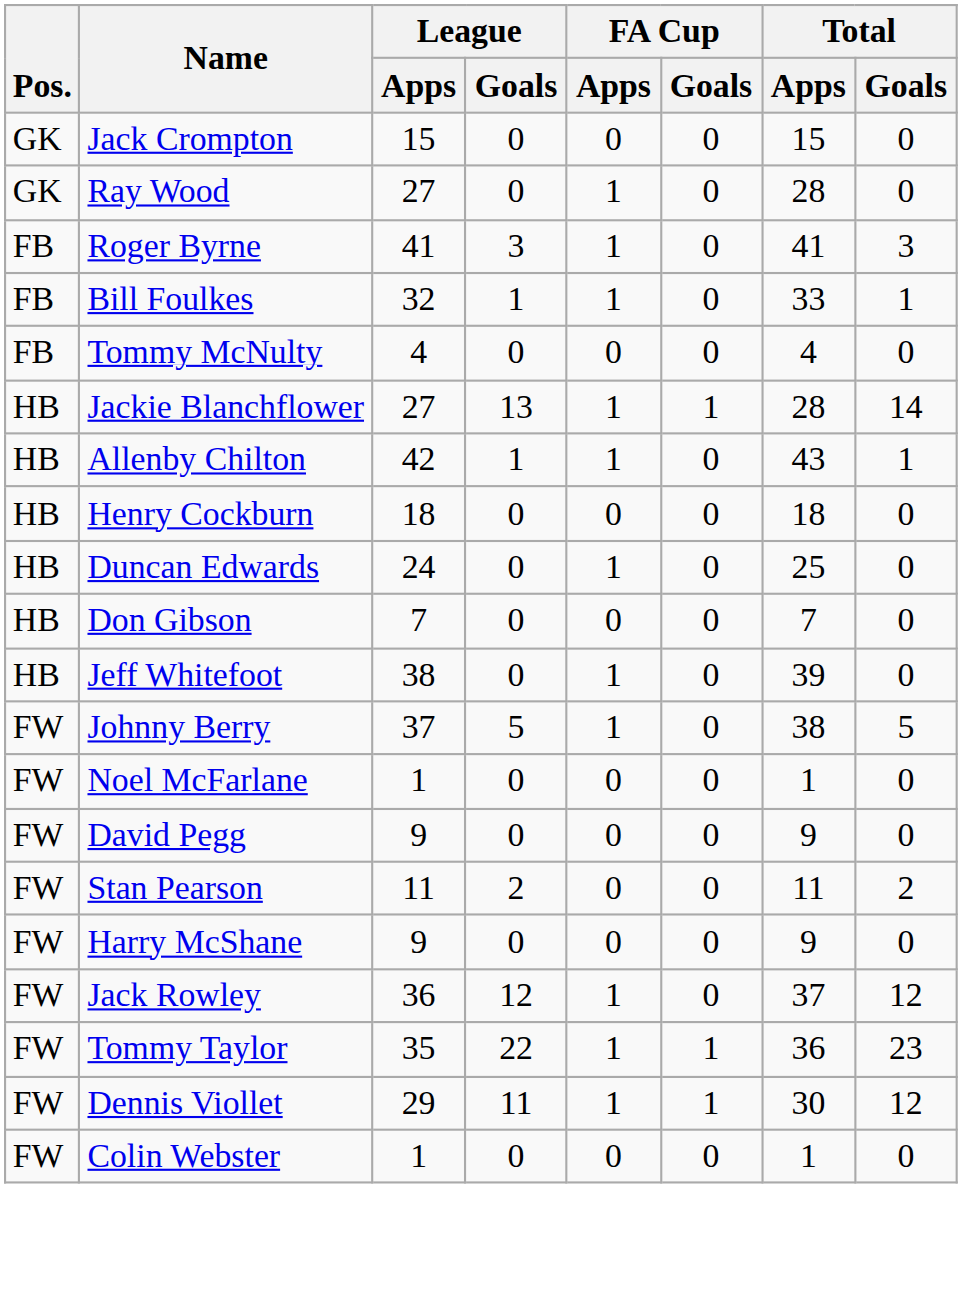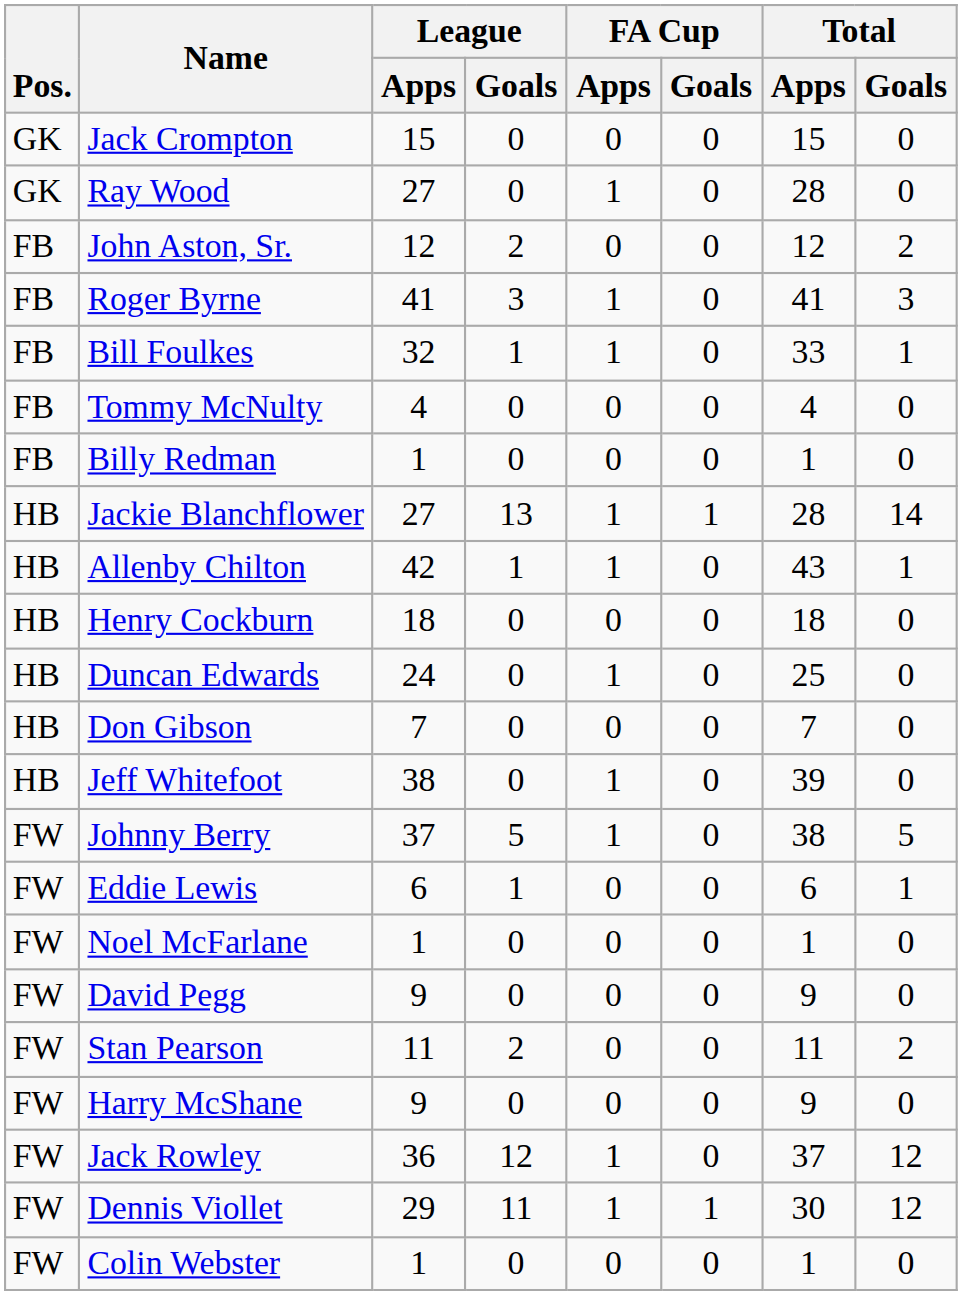+ row: FB | John Aston, Sr. | 12 | 2 | 0 | 0 | 12 | 2
+ row: FB | Billy Redman | 1 | 0 | 0 | 0 | 1 | 0
+ row: FW | Eddie Lewis | 6 | 1 | 0 | 0 | 6 | 1
- row: FW | Tommy Taylor | 35 | 22 | 1 | 1 | 36 | 23
